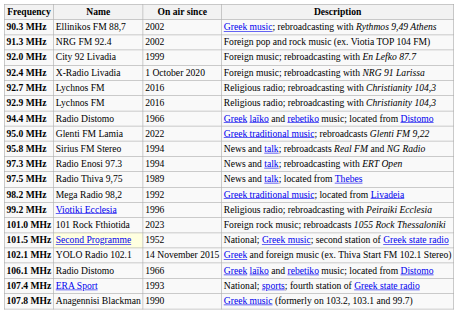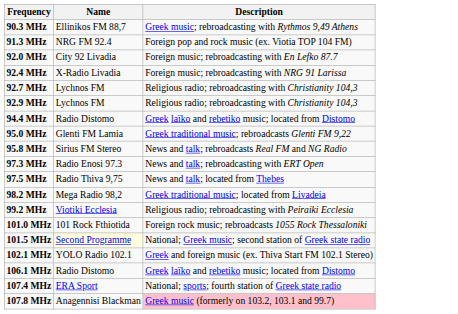- column: On air since | 2002 | 2002 | 1999 | 1 October 2020 | 2016 | 2016 | 1966 | 2022 | 1994 | 1994 | 1989 | 1992 | 1996 | 2023 | 1952 | 14 November 2015 | 1966 | 1993 | 1990
107.8 MHz | Description: no background -> pink background
